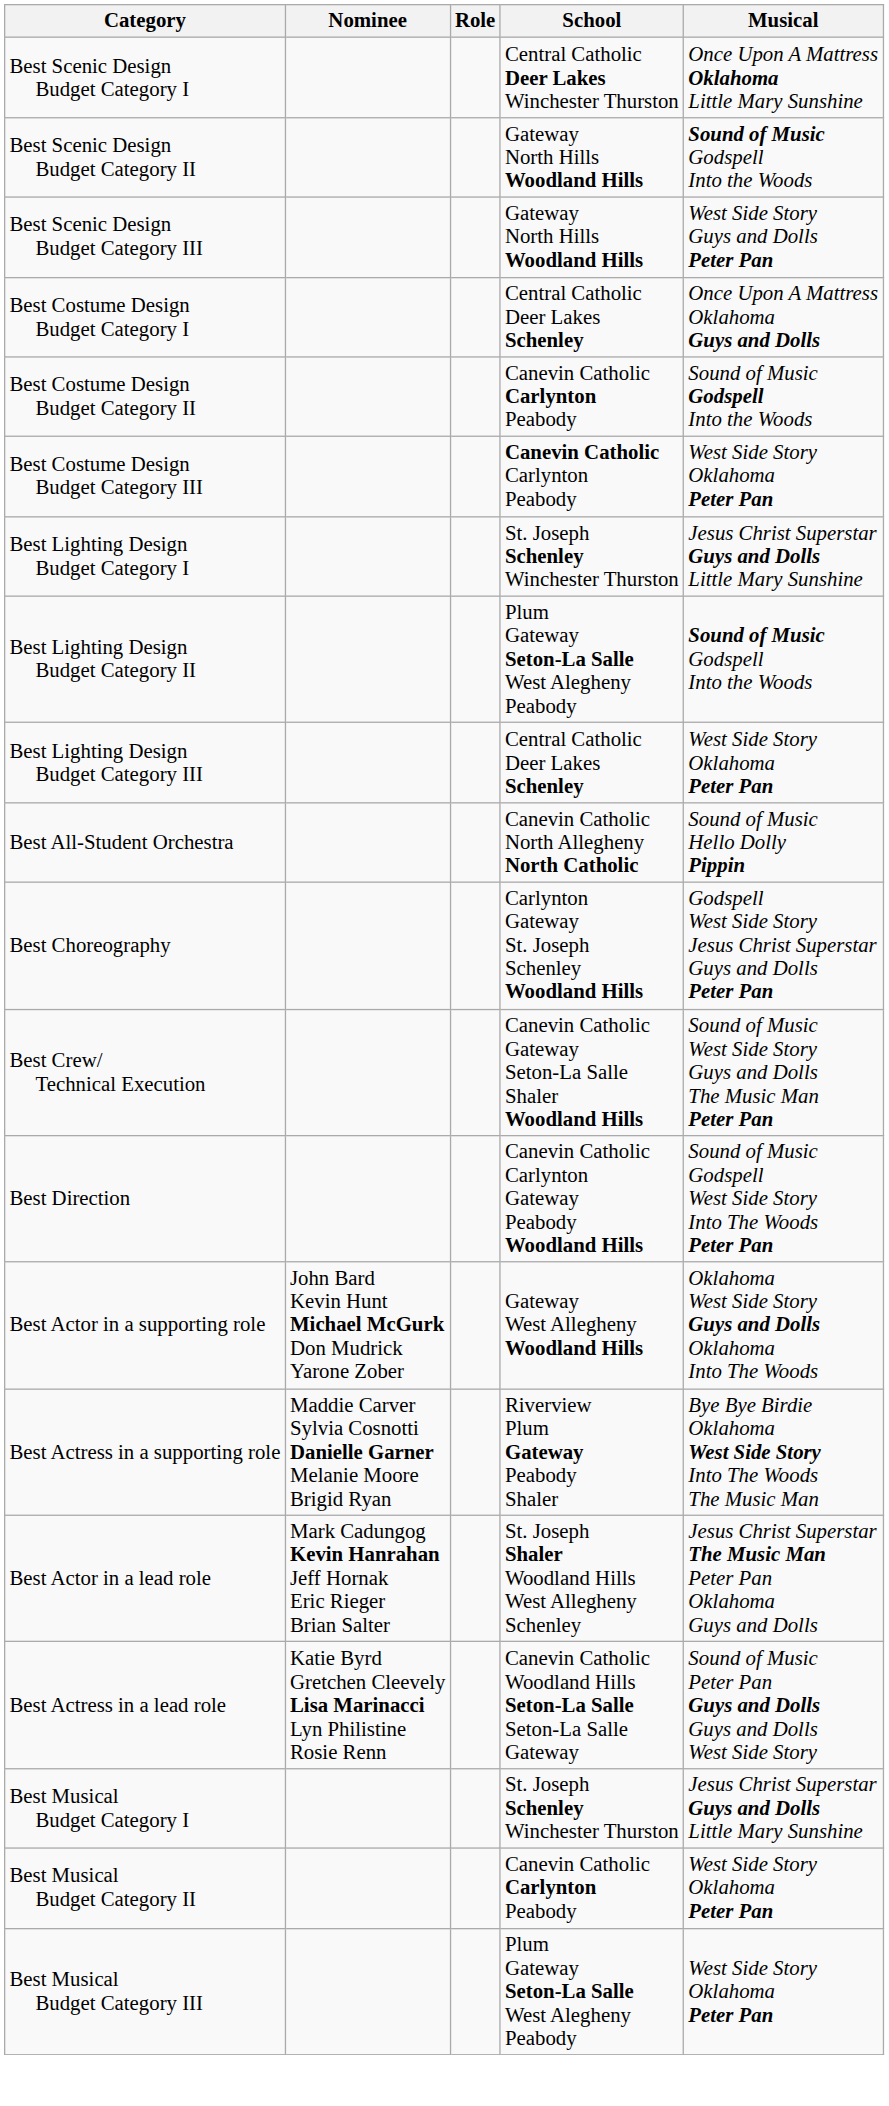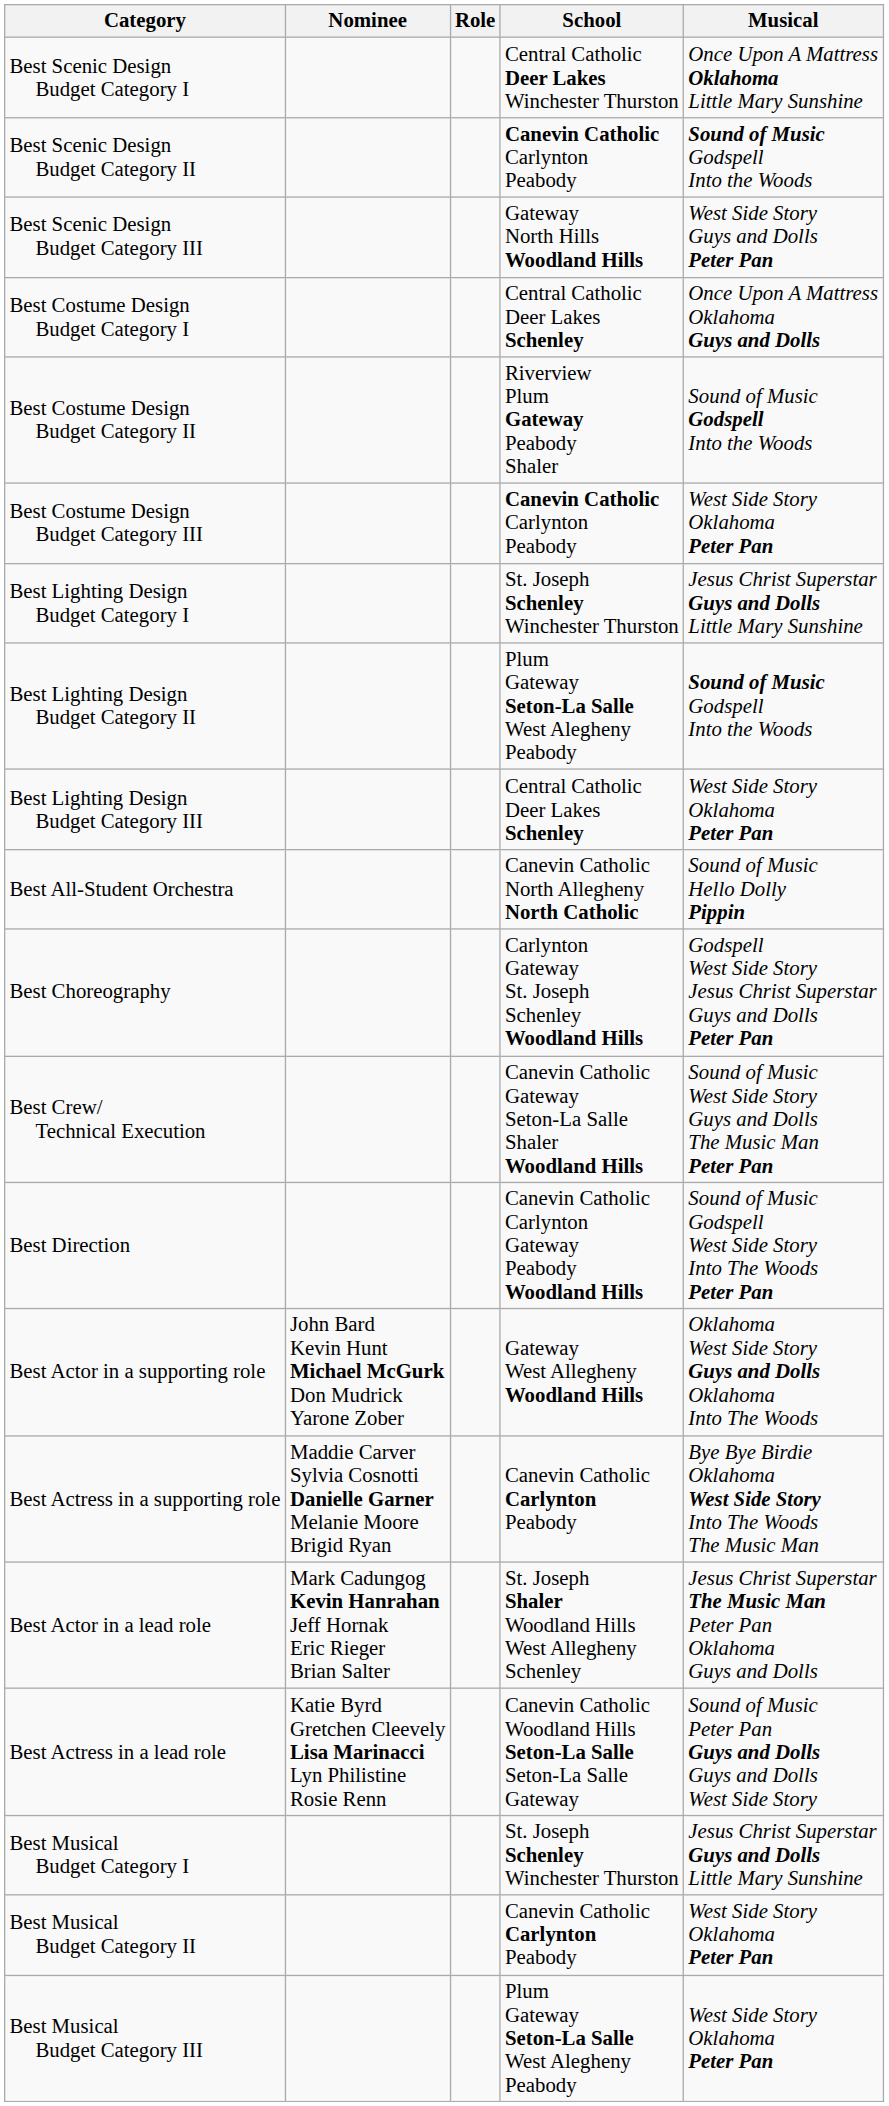Best Scenic Design Budget Category II | School: Gateway North Hills Woodland Hills -> Canevin Catholic Carlynton Peabody
Best Costume Design Budget Category II | School: Canevin Catholic Carlynton Peabody -> Riverview Plum Gateway Peabody Shaler
Best Actress in a supporting role | School: Riverview Plum Gateway Peabody Shaler -> Canevin Catholic Carlynton Peabody
